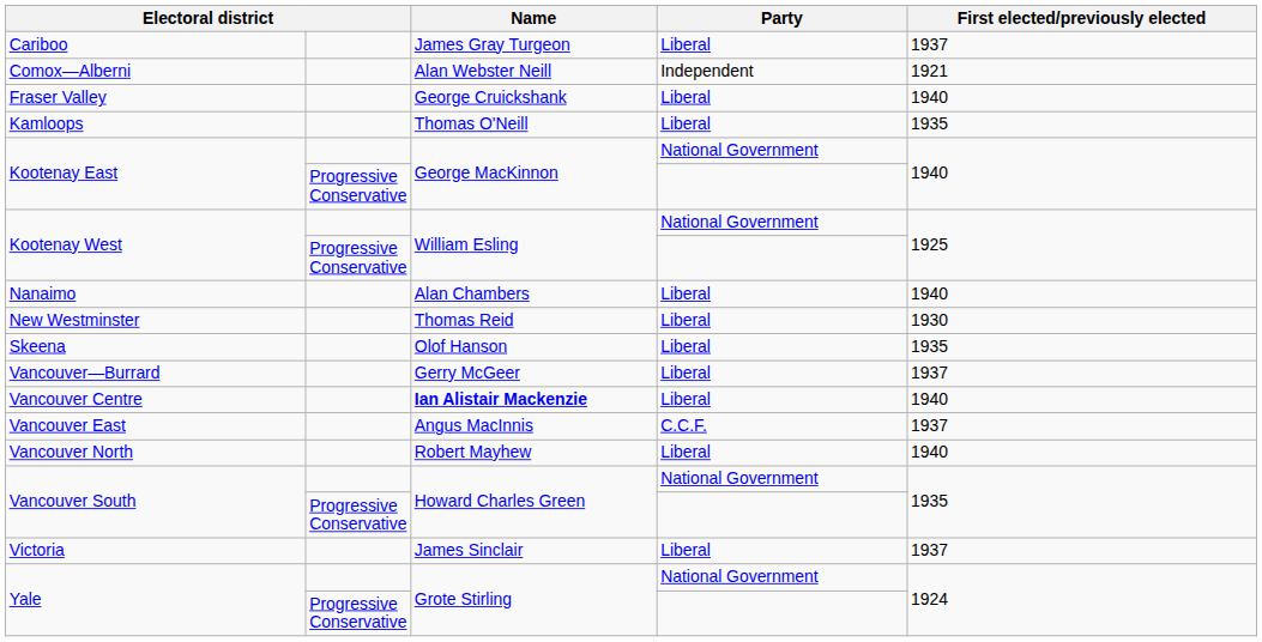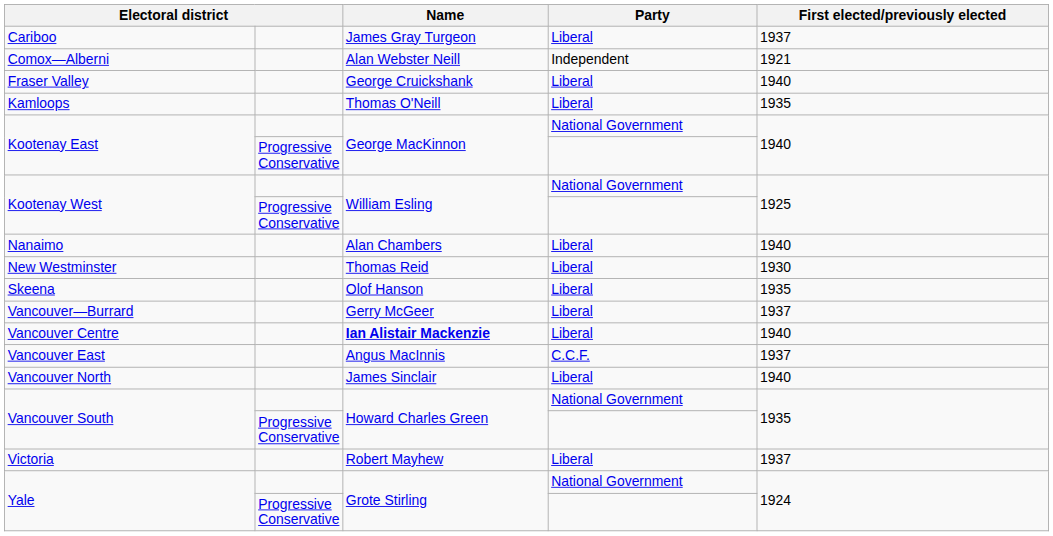Vancouver North | Name: Robert Mayhew -> James Sinclair
Victoria | Name: James Sinclair -> Robert Mayhew
